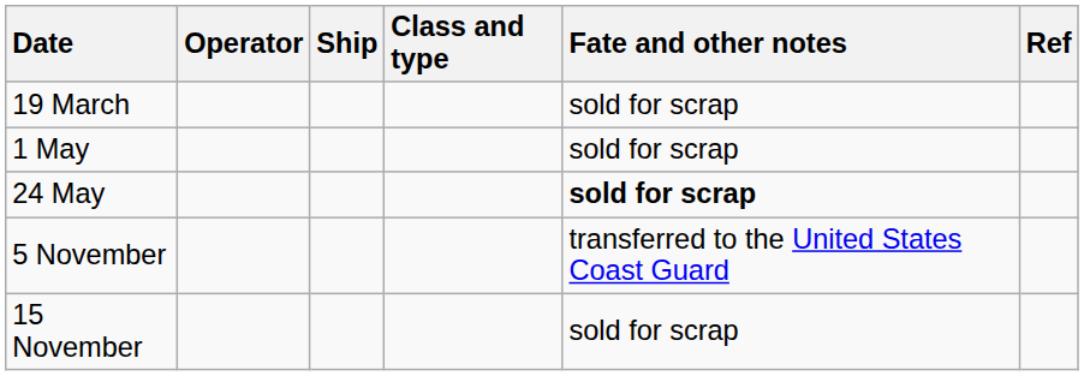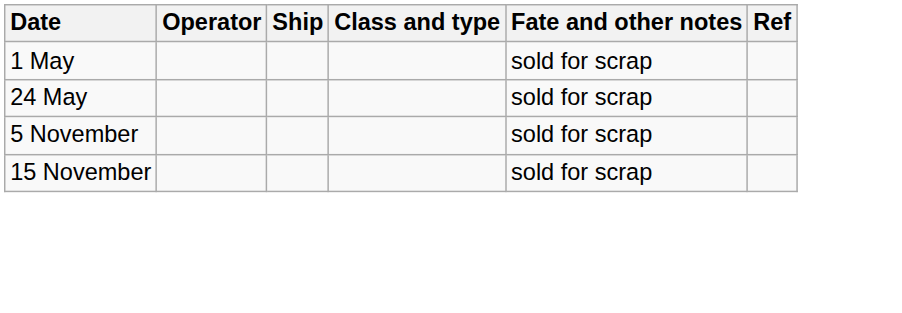- row: 19 March | sold for scrap
24 May | Fate and other notes: bold -> normal
5 November | Fate and other notes: transferred to the United States Coast Guard -> sold for scrap
